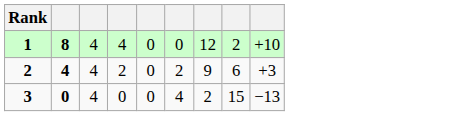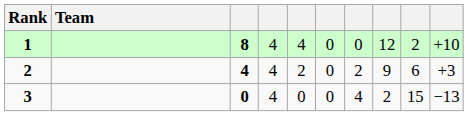+ column: Team
